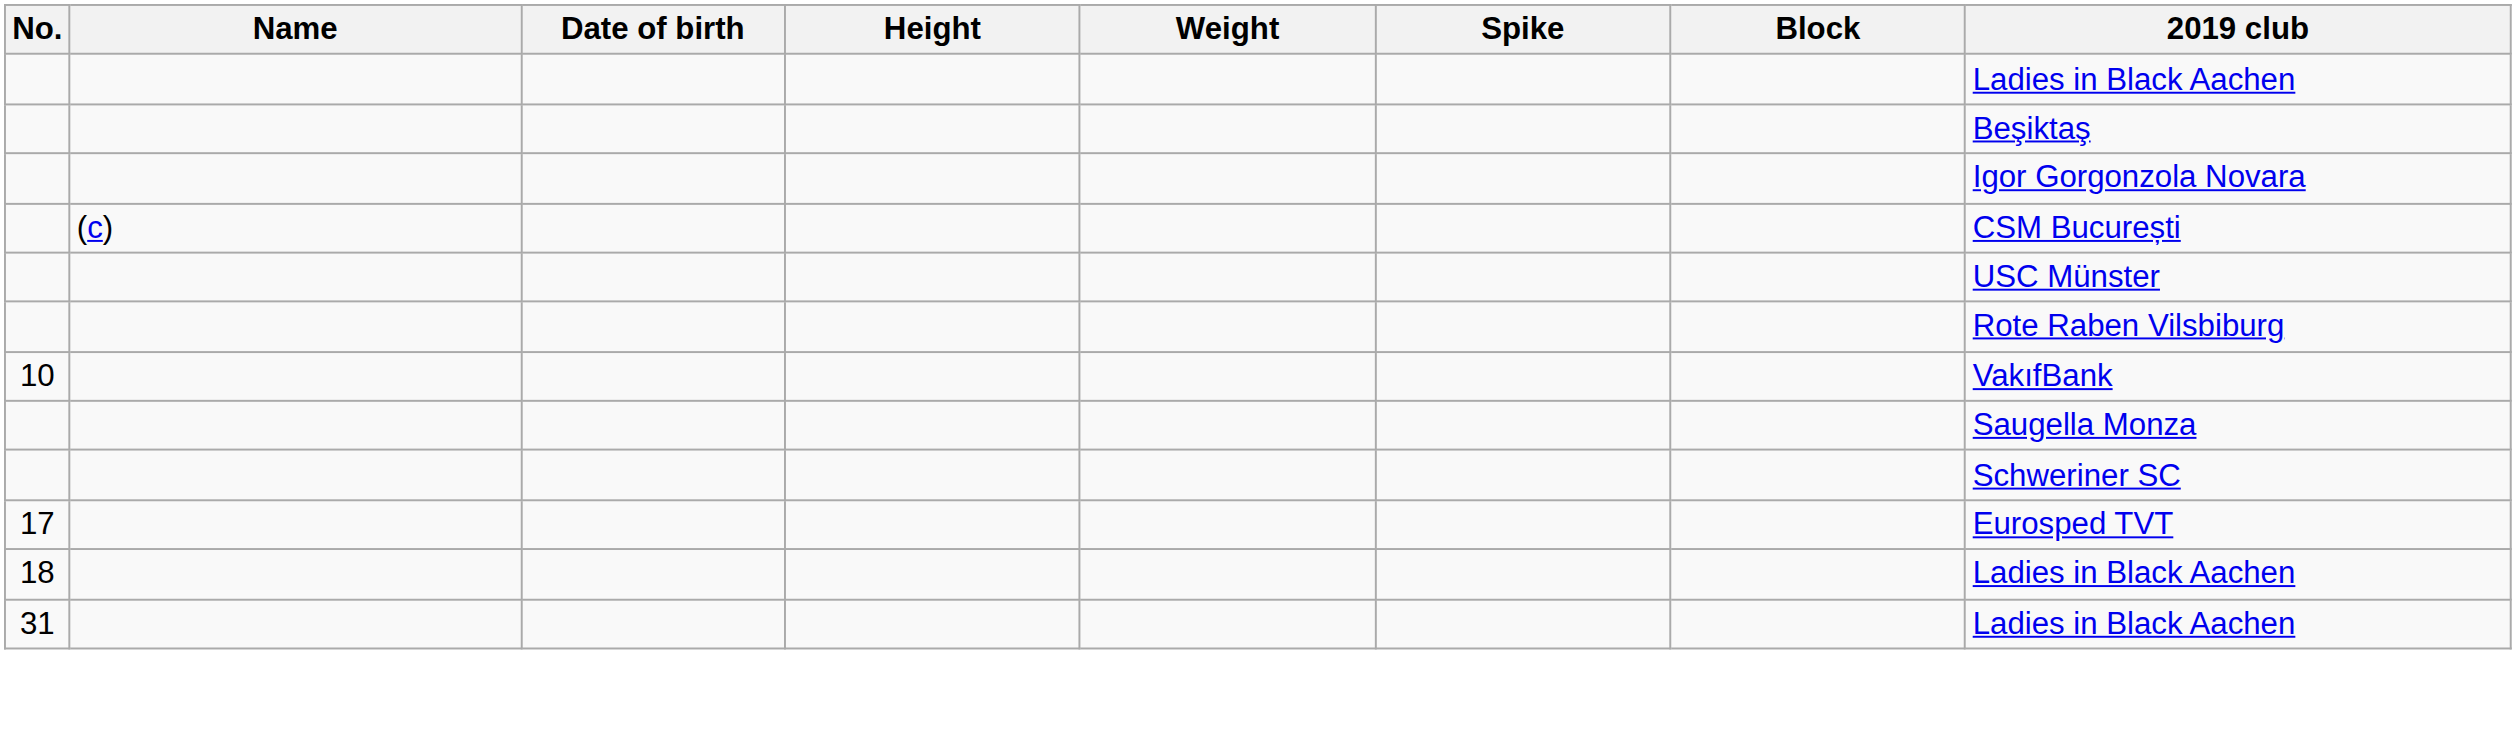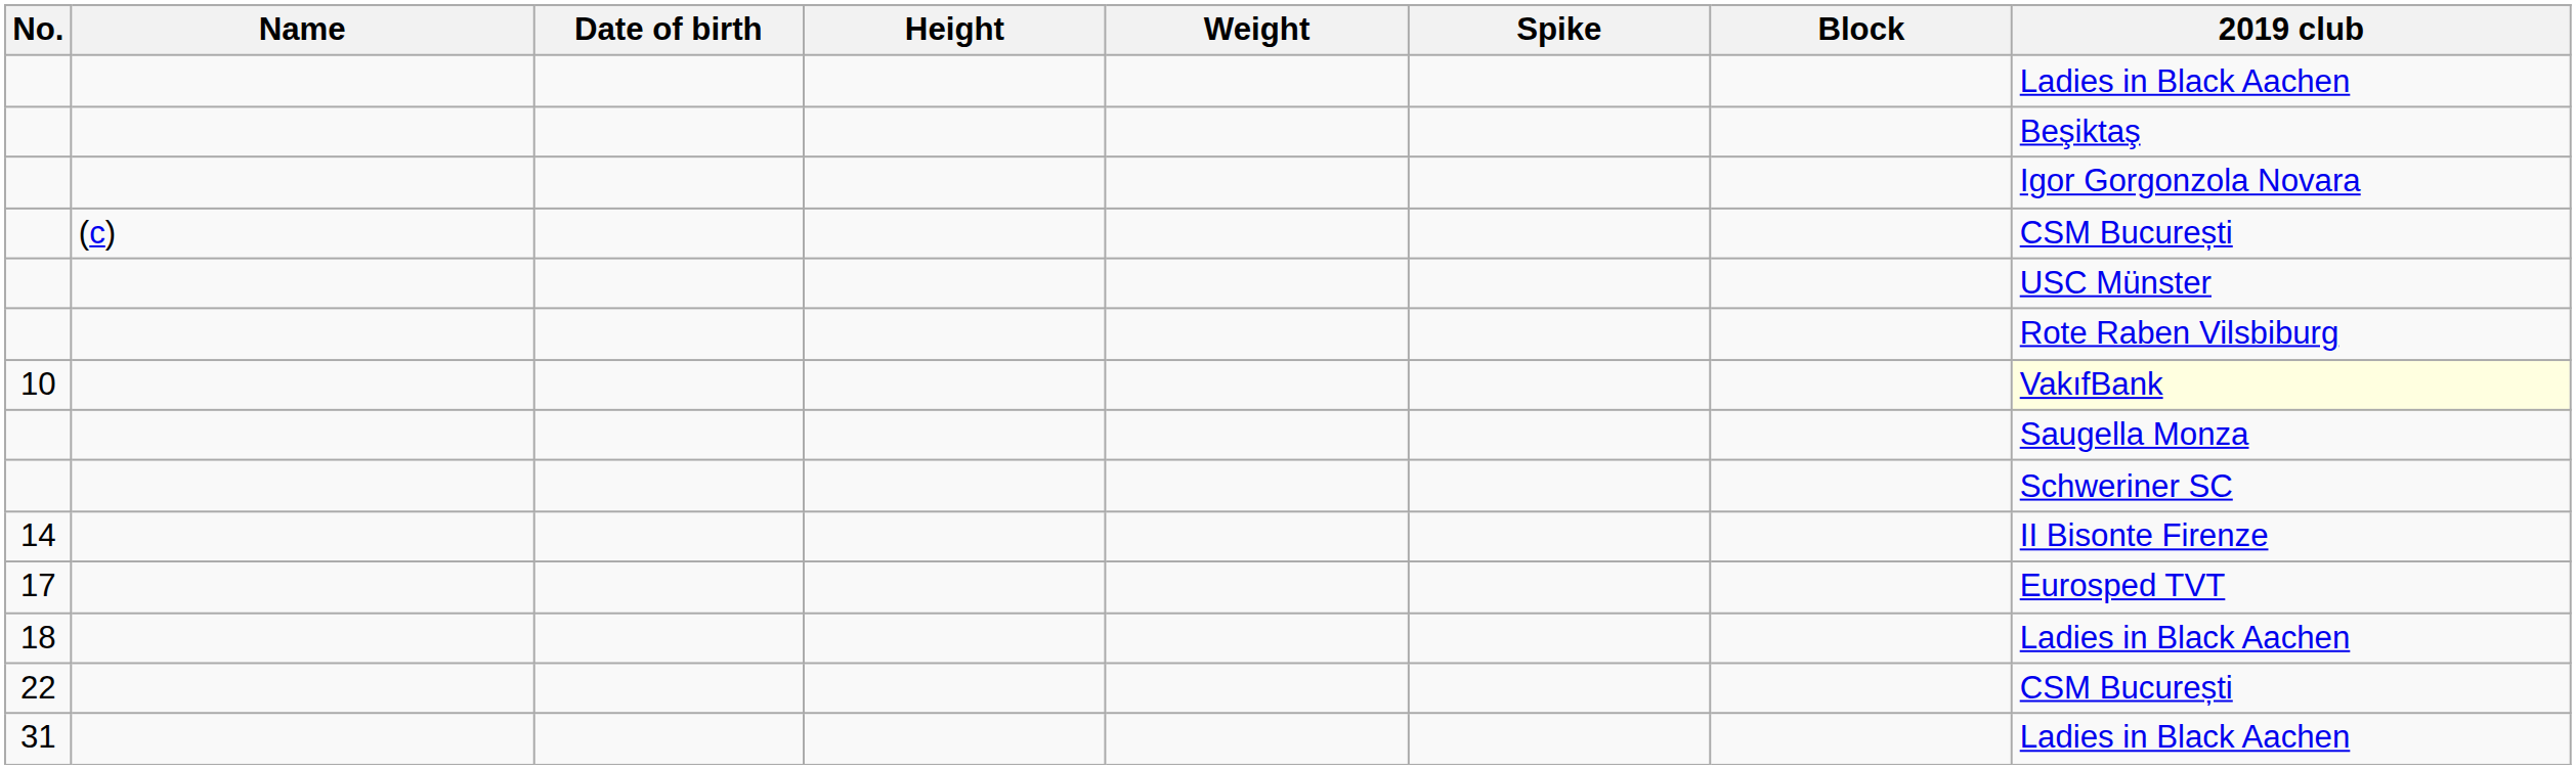10 | 2019 club: no background -> lightyellow background
+ row: 14 | II Bisonte Firenze
+ row: 22 | CSM București
